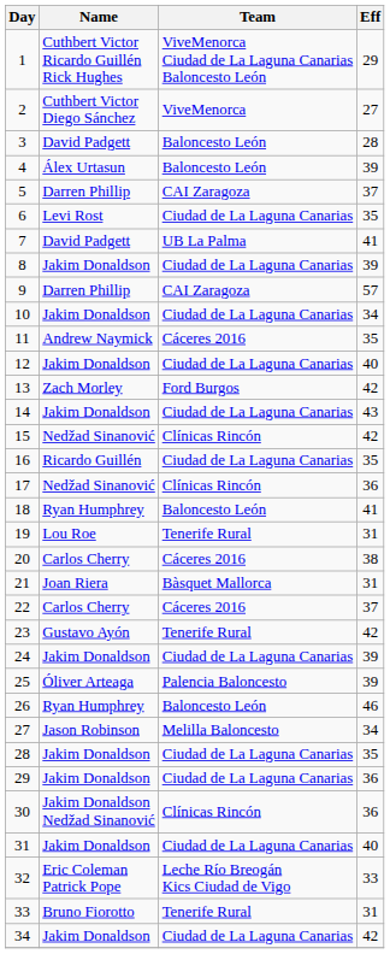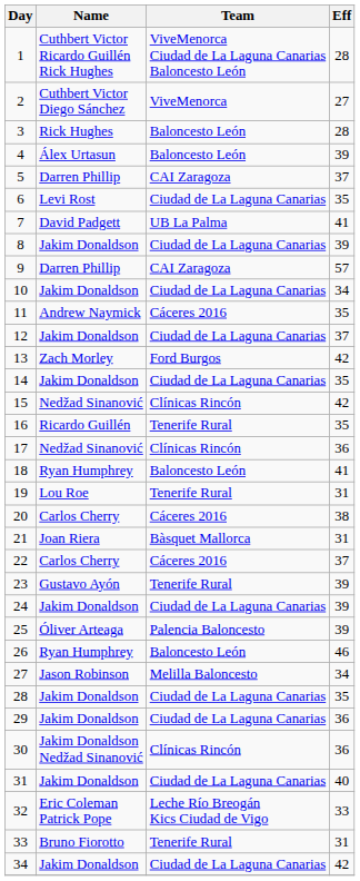1 | Eff: 29 -> 28
3 | Name: David Padgett -> Rick Hughes
12 | Eff: 40 -> 37
14 | Eff: 43 -> 35
16 | Team: Ciudad de La Laguna Canarias -> Tenerife Rural
23 | Eff: 42 -> 39
